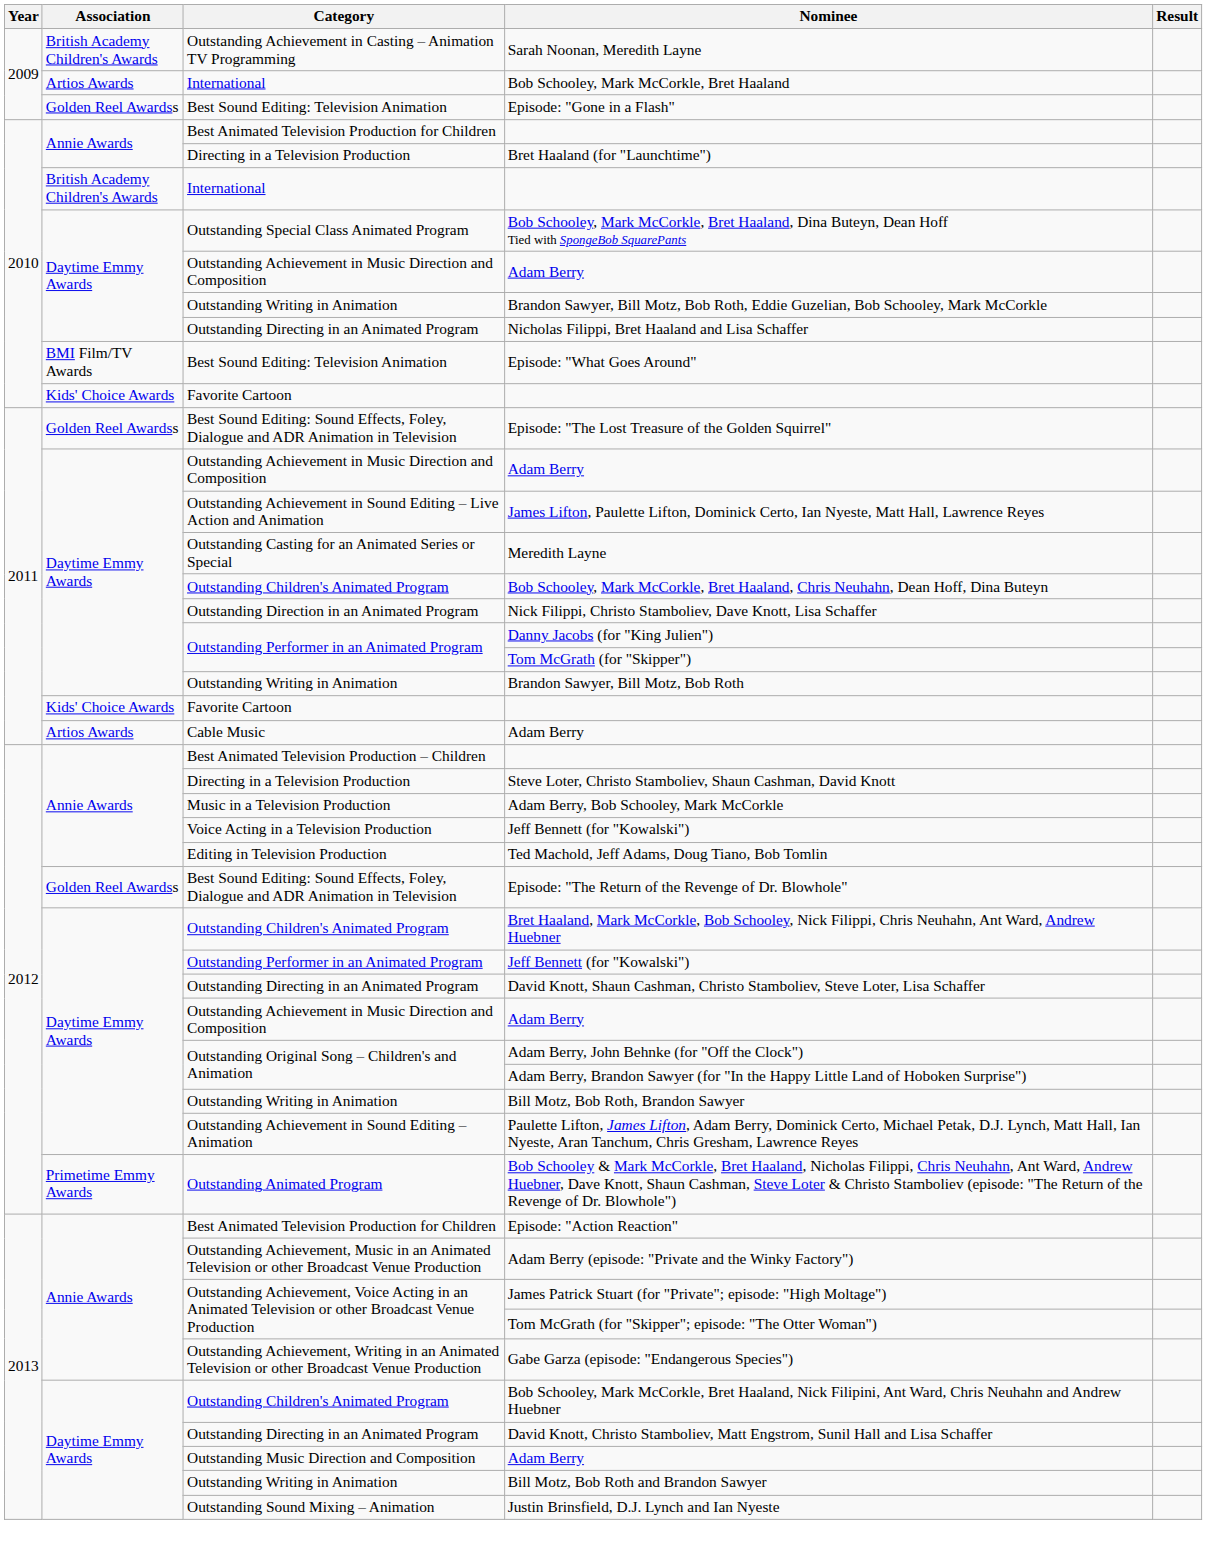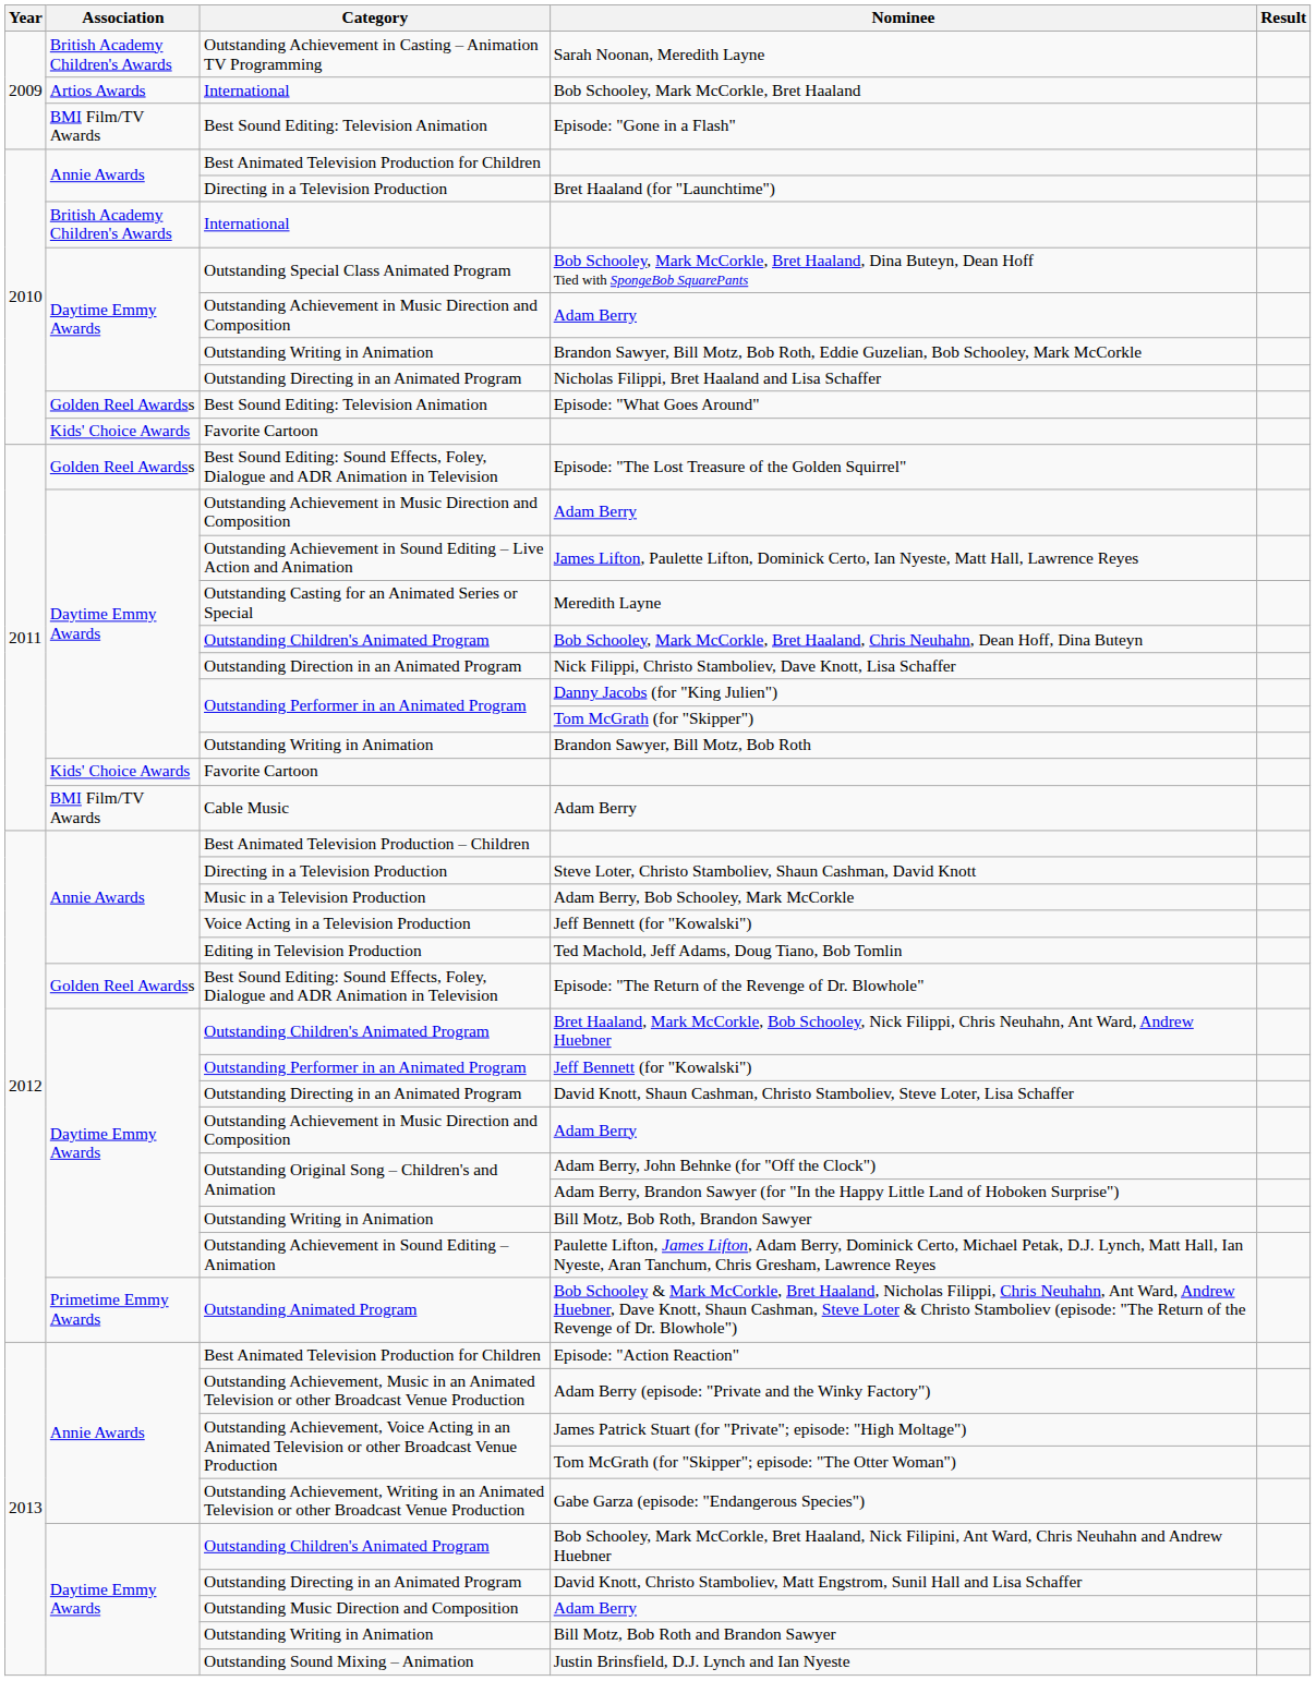Episode: "Gone in a Flash" | Association: Golden Reel Awardss -> BMI Film/TV Awards
Episode: "What Goes Around" | Association: BMI Film/TV Awards -> Golden Reel Awardss
Cable Music / Adam Berry | Association: Artios Awards -> BMI Film/TV Awards
